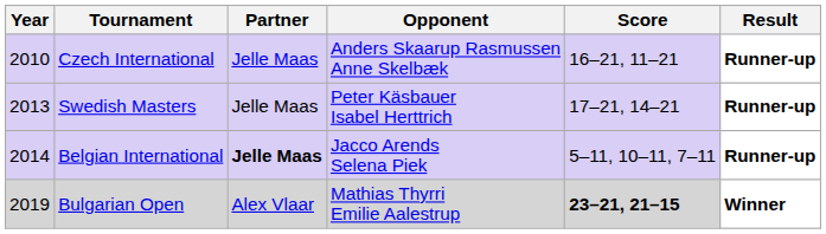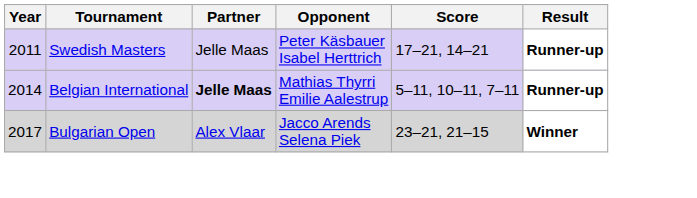- row: 2010 | Czech International | Jelle Maas | Anders Skaarup Rasmussen Anne Skelbæk | 16–21, 11–21 | Runner-up
Swedish Masters | Year: 2013 -> 2011
Belgian International | Opponent: Jacco Arends Selena Piek -> Mathias Thyrri Emilie Aalestrup
Bulgarian Open | Year: 2019 -> 2017
Bulgarian Open | Opponent: Mathias Thyrri Emilie Aalestrup -> Jacco Arends Selena Piek
Bulgarian Open | Score: bold -> normal
